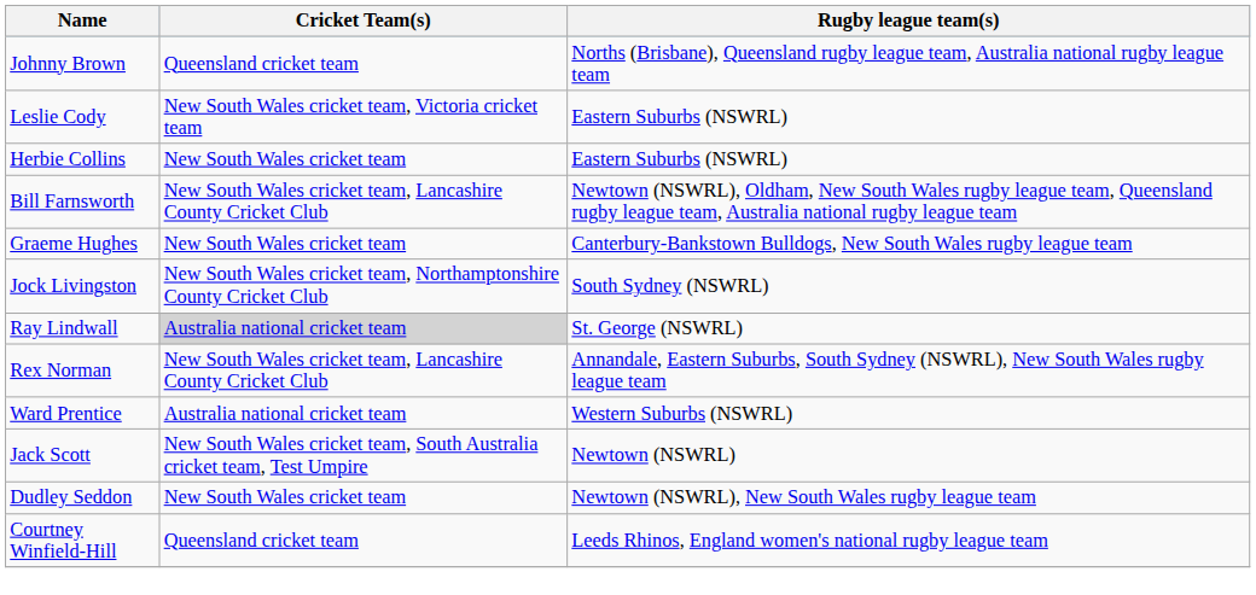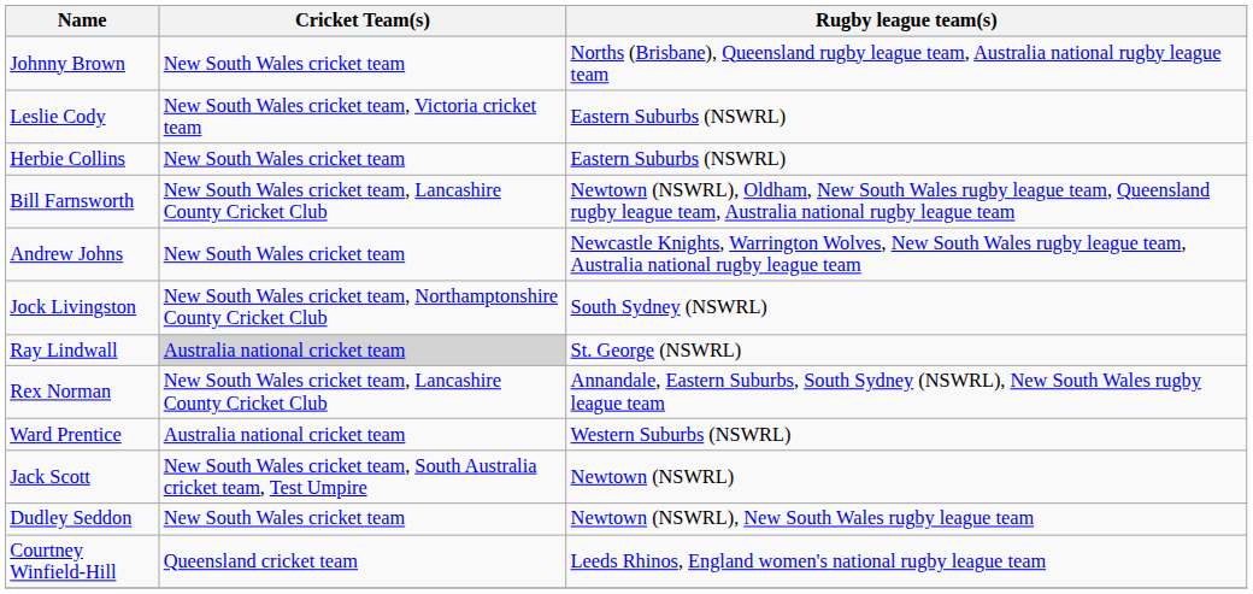Johnny Brown | Cricket Team(s): Queensland cricket team -> New South Wales cricket team
+ row: Andrew Johns | New South Wales cricket team | Newcastle Knights, Warrington Wolves, New South Wales rugby league team, Australia national rugby league team
- row: Graeme Hughes | New South Wales cricket team | Canterbury-Bankstown Bulldogs, New South Wales rugby league team
